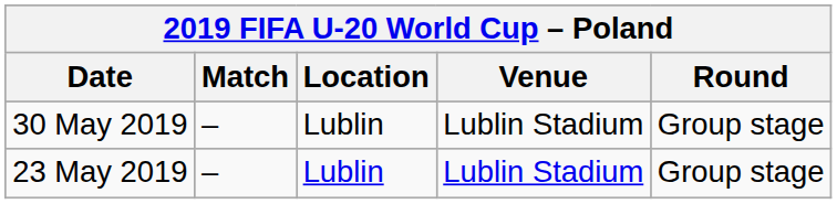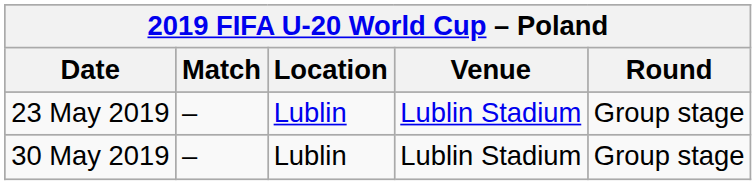rows swapped: 23 May 2019 <-> 30 May 2019
